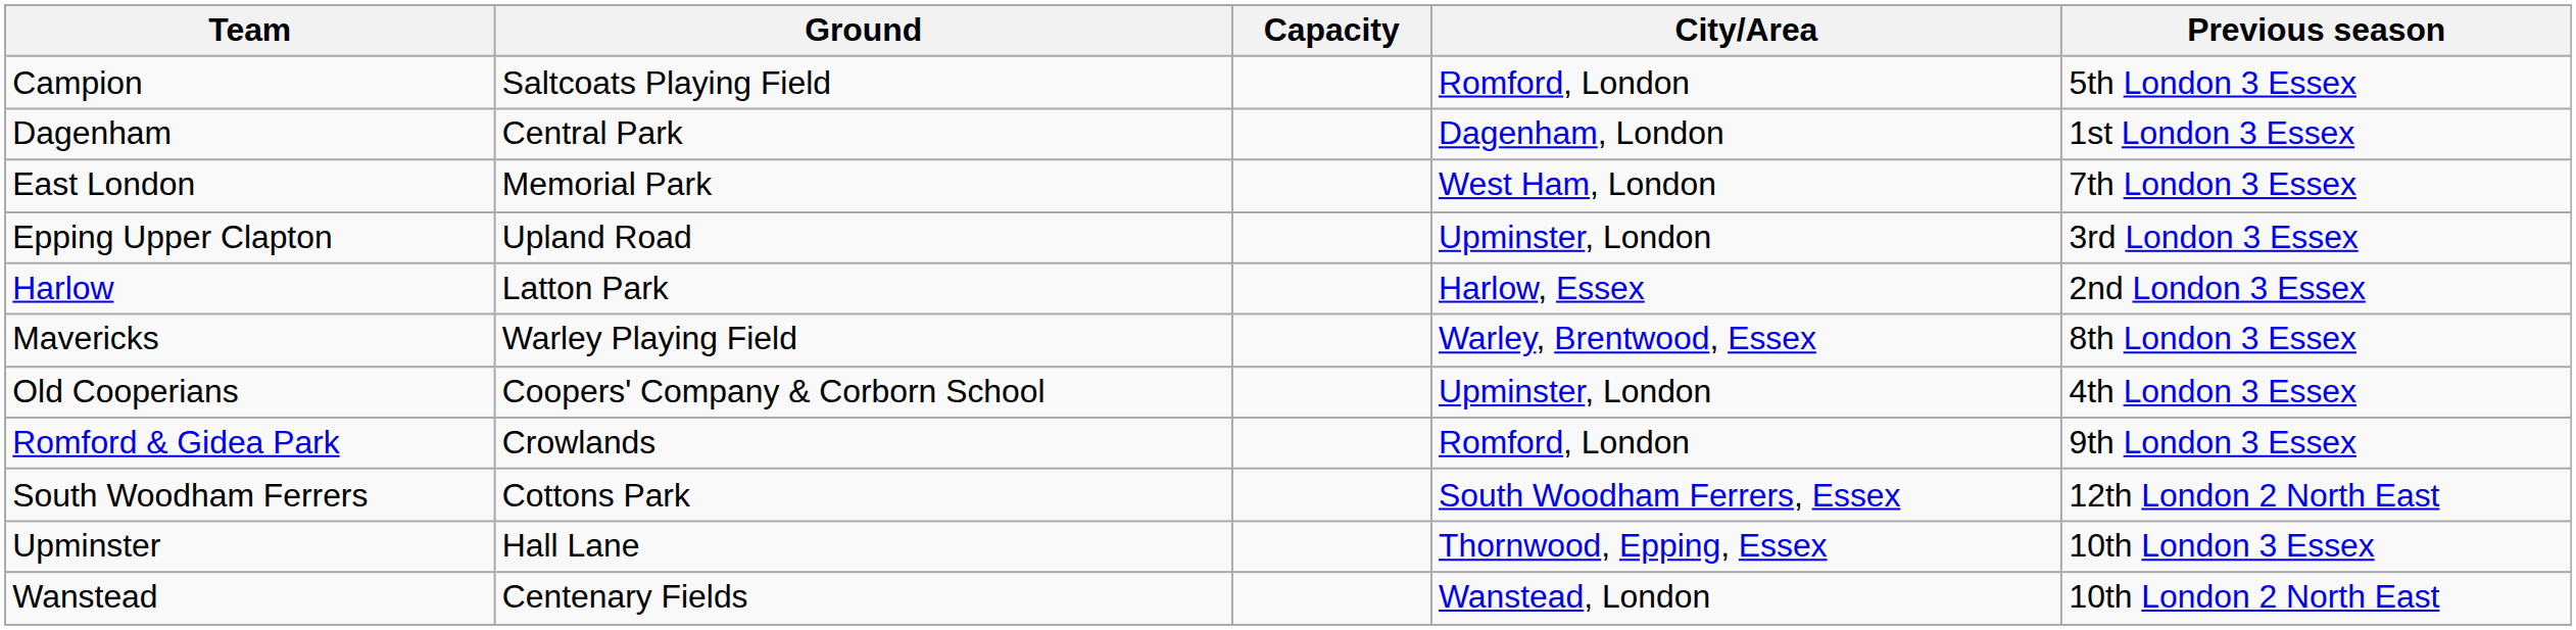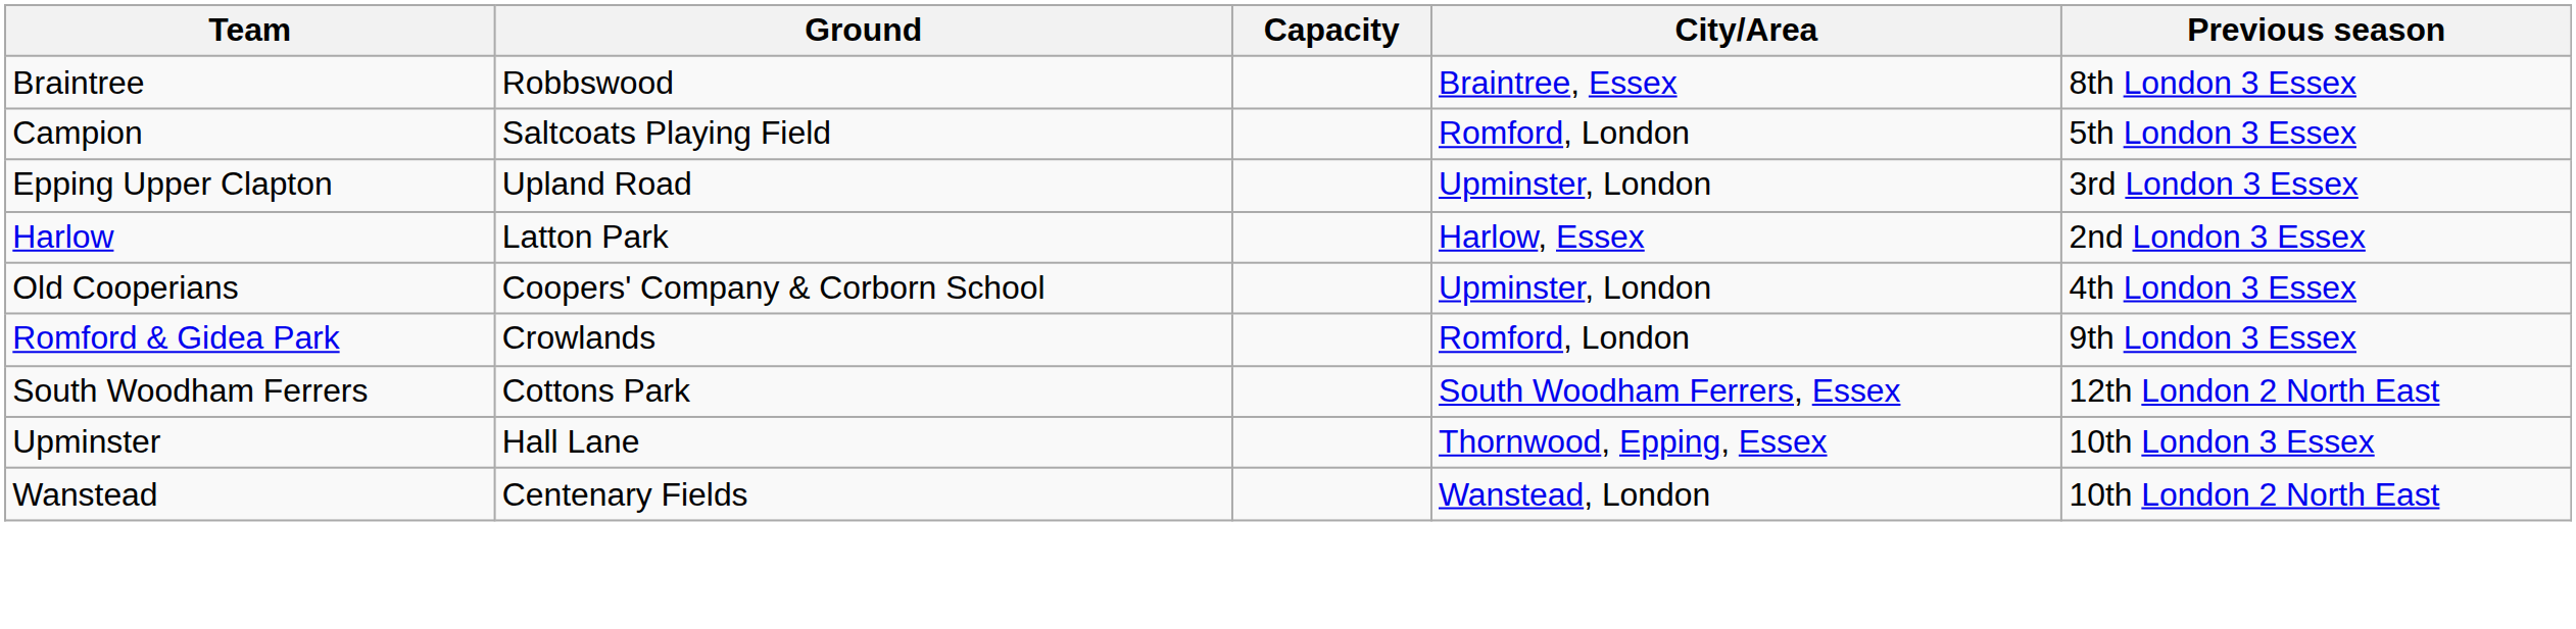+ row: Braintree | Robbswood | Braintree, Essex | 8th London 3 Essex
- row: Dagenham | Central Park | Dagenham, London | 1st London 3 Essex
- row: East London | Memorial Park | West Ham, London | 7th London 3 Essex
- row: Mavericks | Warley Playing Field | Warley, Brentwood, Essex | 8th London 3 Essex
